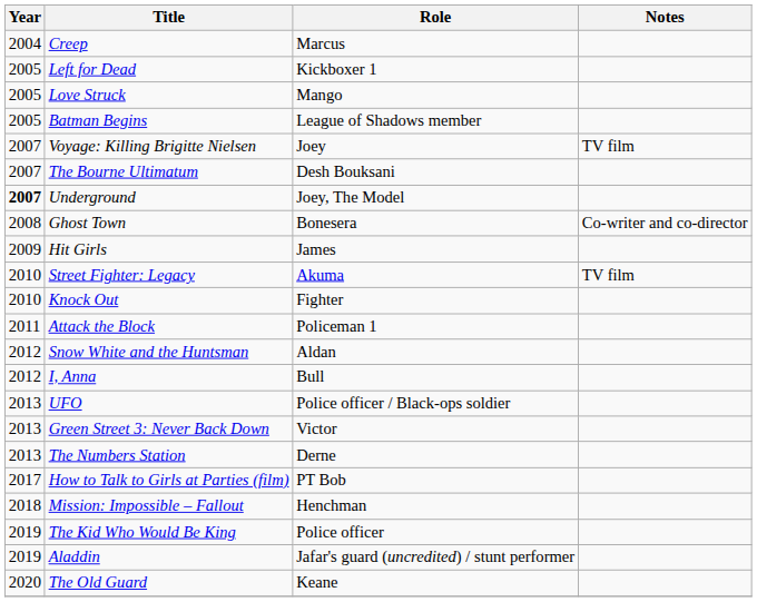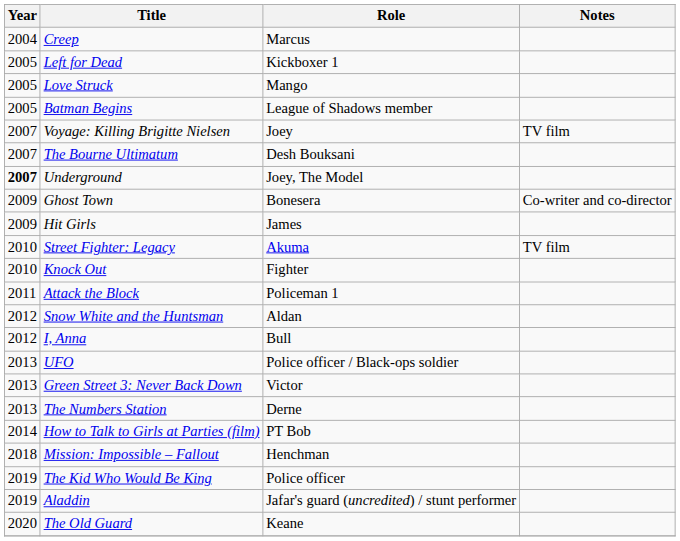Ghost Town | Year: 2008 -> 2009
How to Talk to Girls at Parties (film) | Year: 2017 -> 2014
